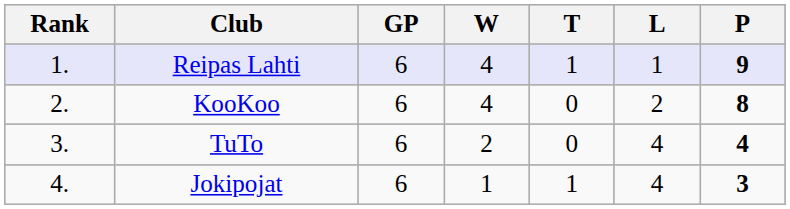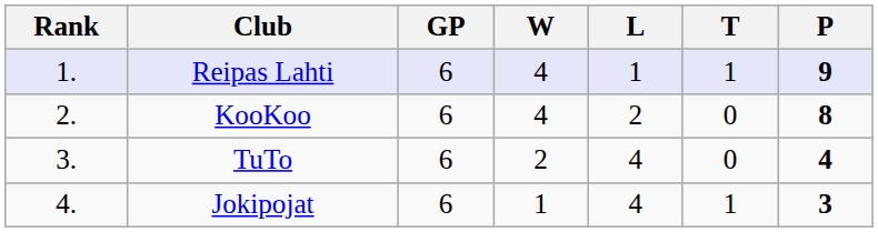columns swapped: T <-> L
